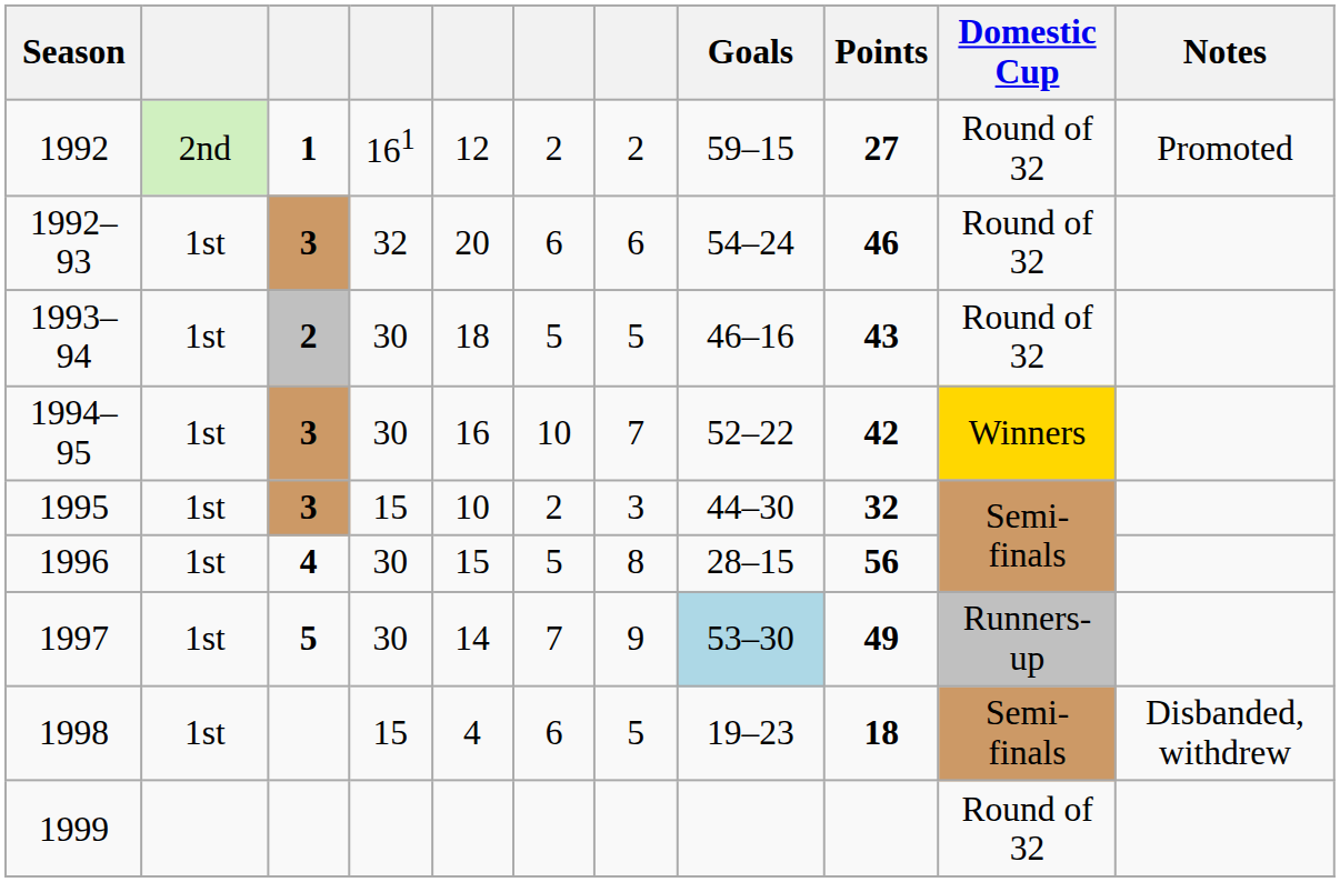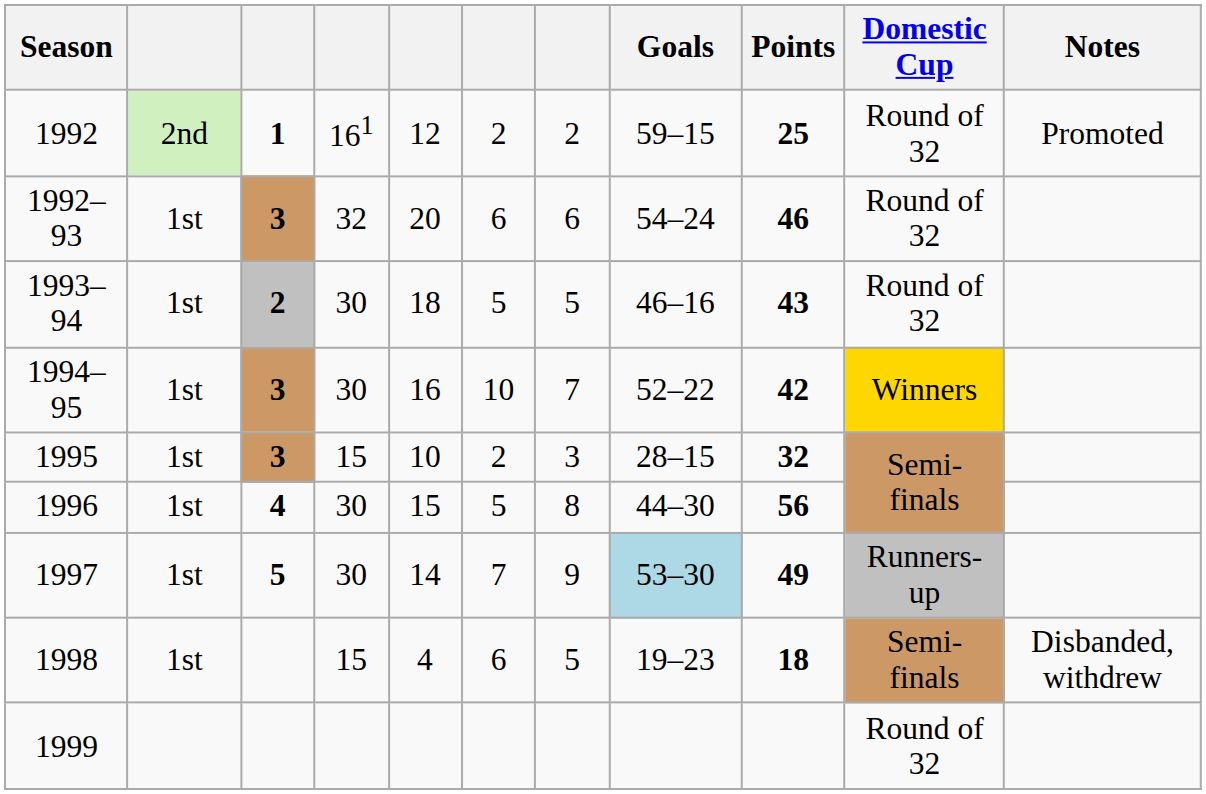1992 | Points: 27 -> 25
1995 | Goals: 44–30 -> 28–15
1996 | Goals: 28–15 -> 44–30
